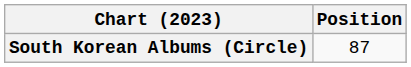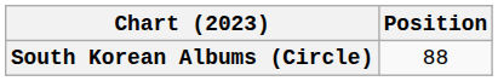South Korean Albums (Circle) | Position: 87 -> 88
